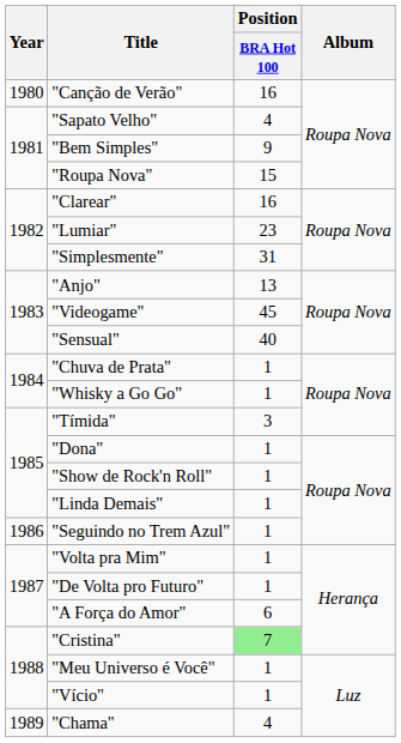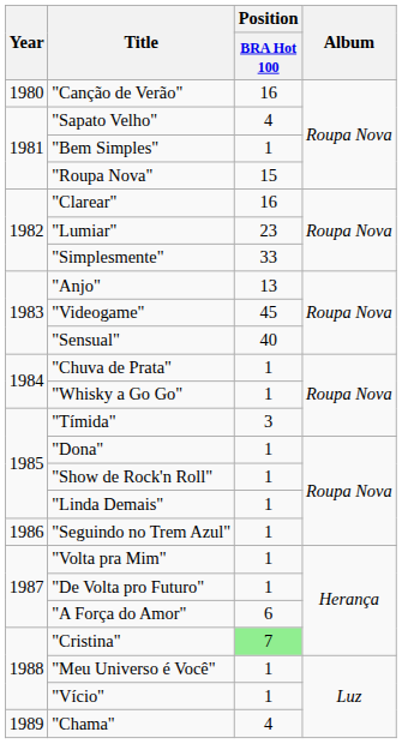"Bem Simples" | Position / BRA Hot 100: 9 -> 1
"Simplesmente" | Position / BRA Hot 100: 31 -> 33
